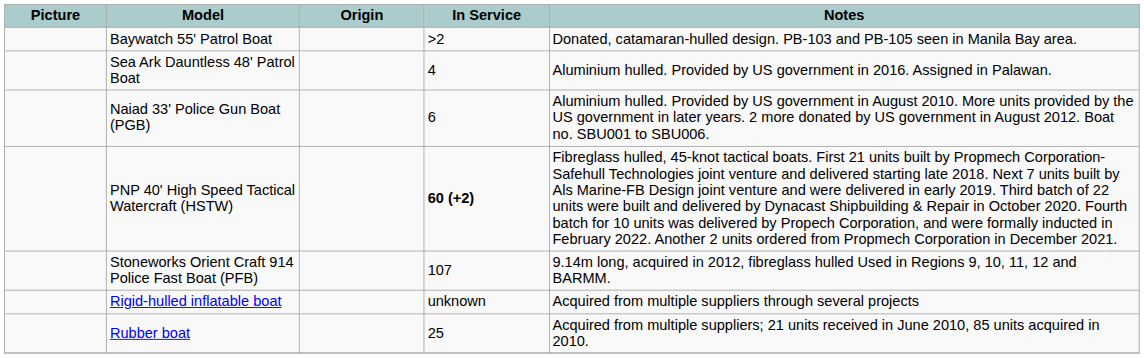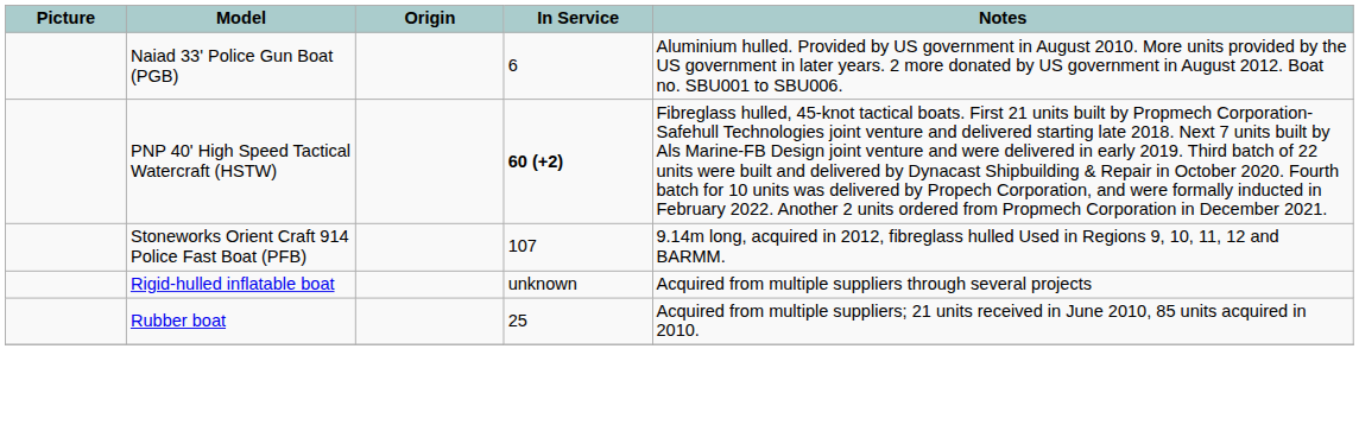- row: Baywatch 55' Patrol Boat | >2 | Donated, catamaran-hulled design. PB-103 and PB-105 seen in Manila Bay area.
- row: Sea Ark Dauntless 48' Patrol Boat | 4 | Aluminium hulled. Provided by US government in 2016. Assigned in Palawan.
